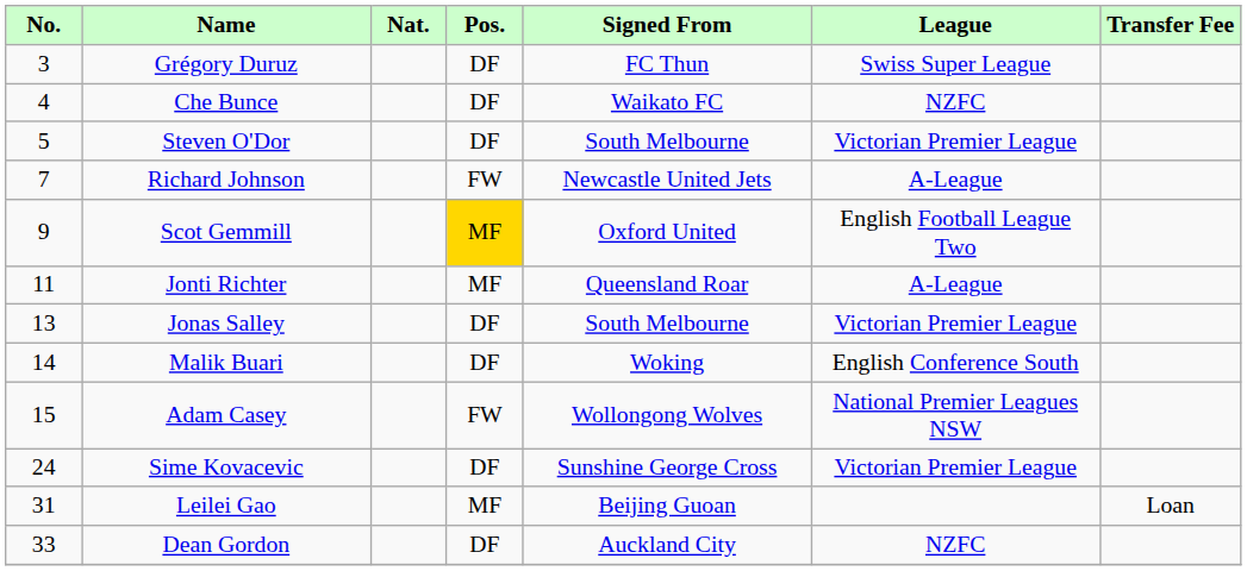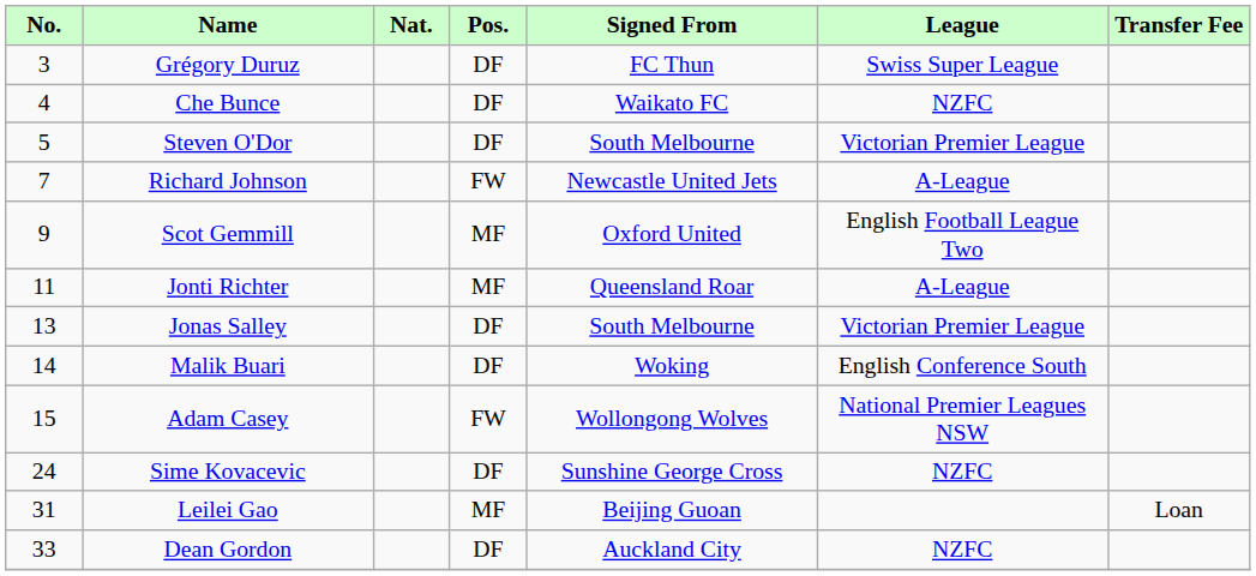Scot Gemmill | Pos.: gold background -> no background
Sime Kovacevic | League: Victorian Premier League -> NZFC
